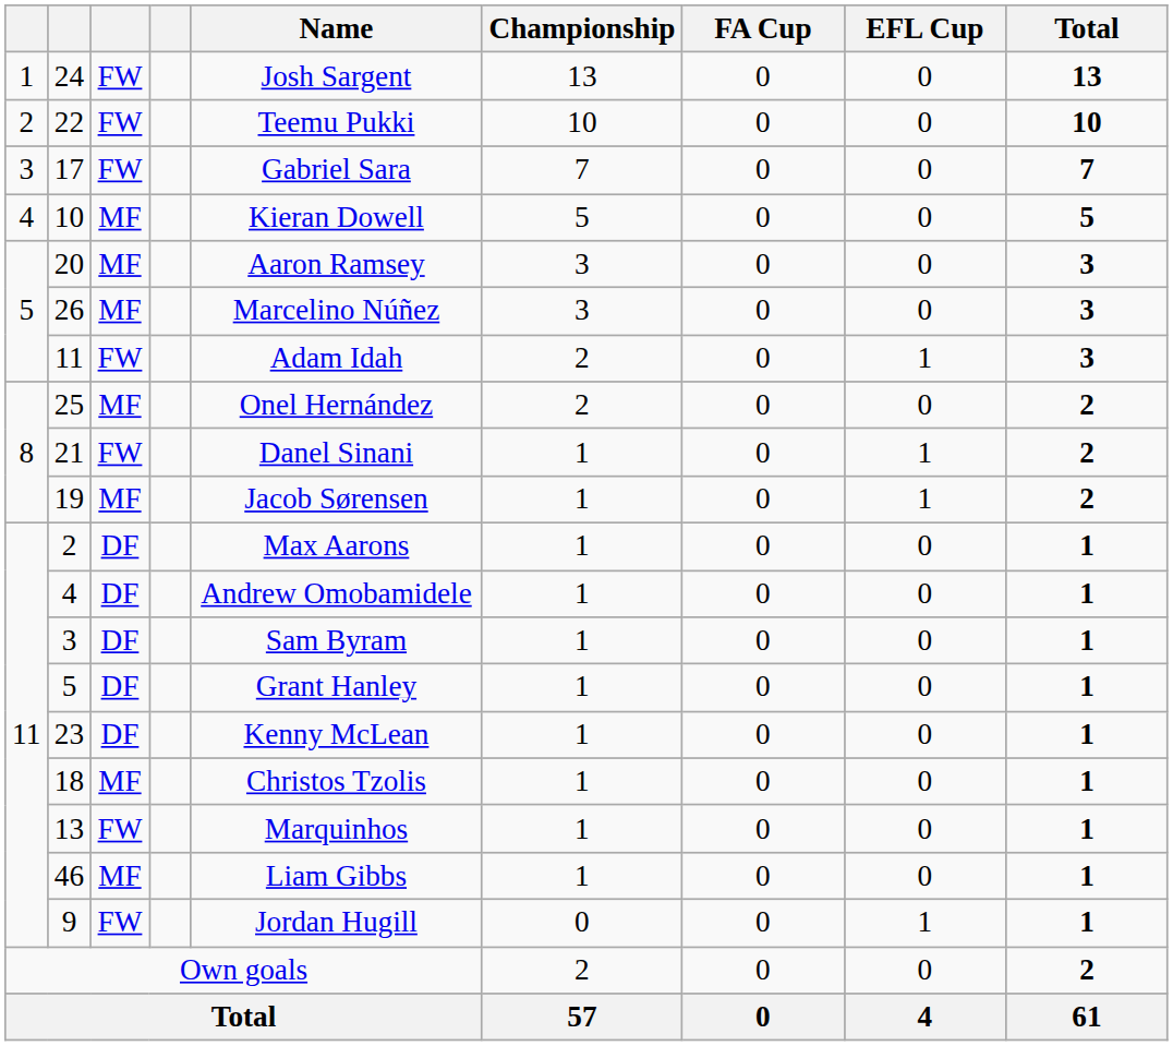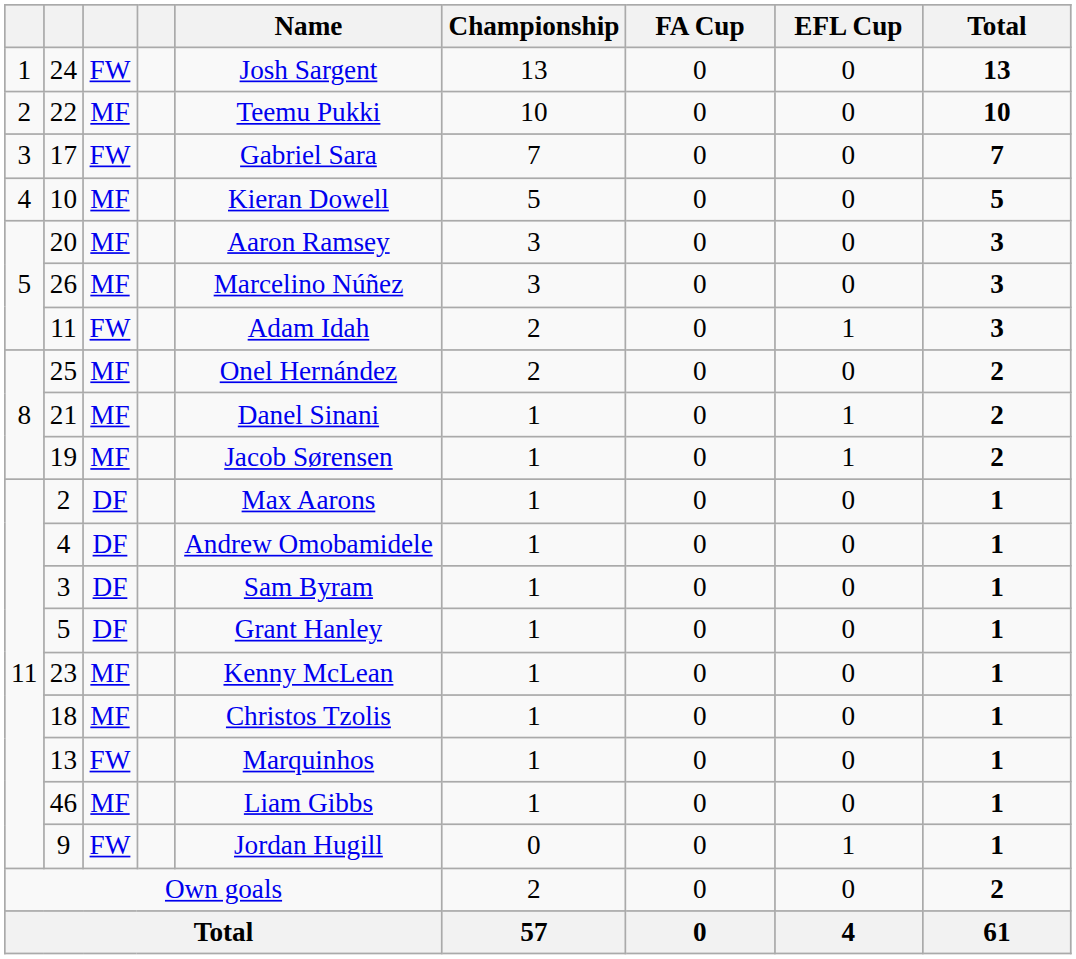22 | column 3: FW -> MF
21 | column 3: FW -> MF
23 | column 3: DF -> MF
